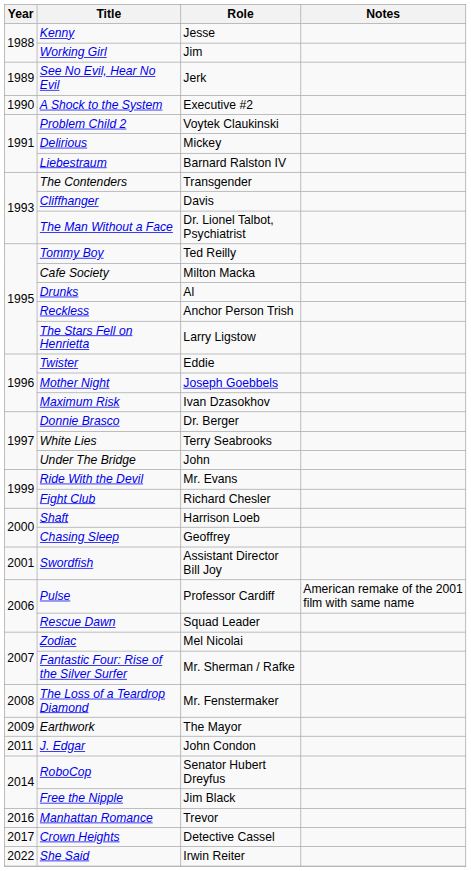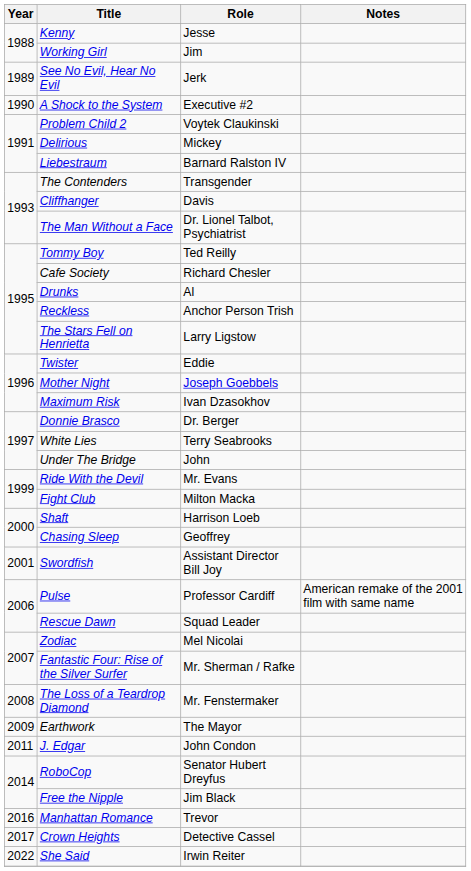Cafe Society | Role: Milton Macka -> Richard Chesler
Fight Club | Role: Richard Chesler -> Milton Macka
